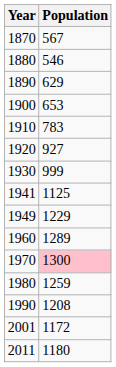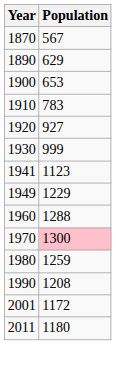- row: 1880 | 546
1941 | Population: 1125 -> 1123
1960 | Population: 1289 -> 1288
